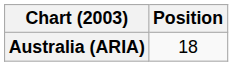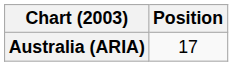Australia (ARIA) | Position: 18 -> 17
